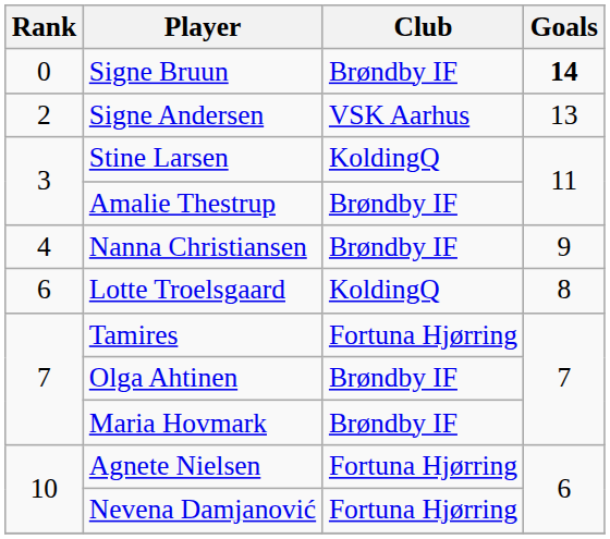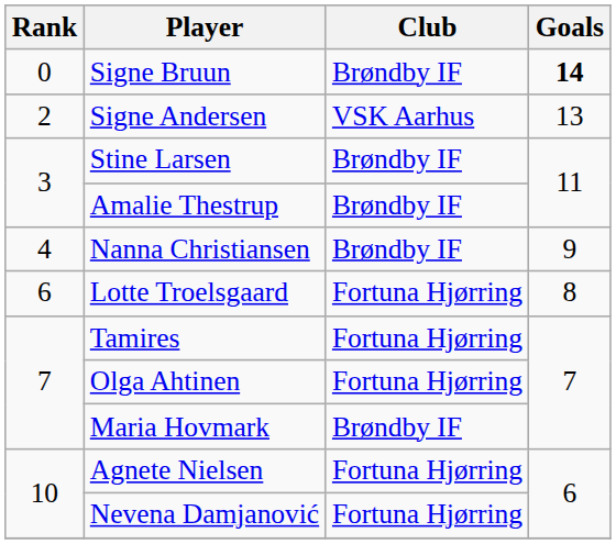Stine Larsen | Club: KoldingQ -> Brøndby IF
Lotte Troelsgaard | Club: KoldingQ -> Fortuna Hjørring
Olga Ahtinen | Club: Brøndby IF -> Fortuna Hjørring
